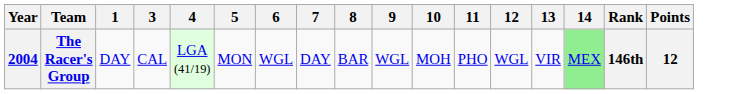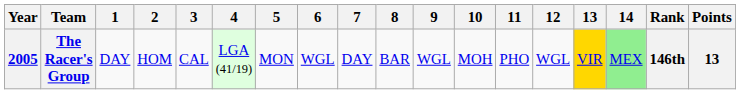+ column: 2 | HOM
The Racer's Group | Year: 2004 -> 2005
The Racer's Group | 13: no background -> gold background
The Racer's Group | Points: 12 -> 13
